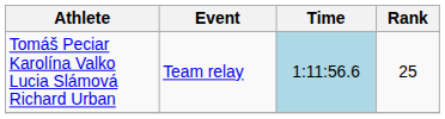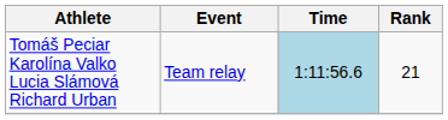Tomáš Peciar Karolína Valko Lucia Slámová Richard Urban | Rank: 25 -> 21
